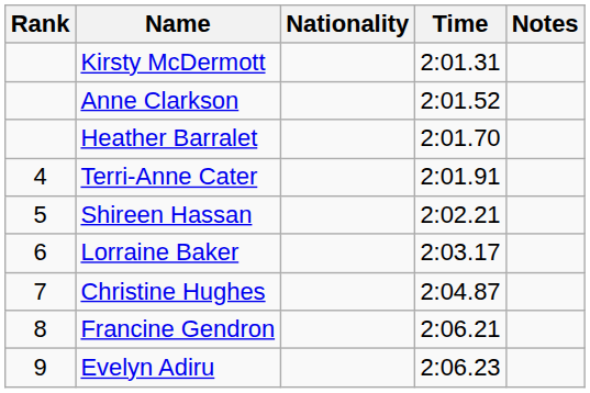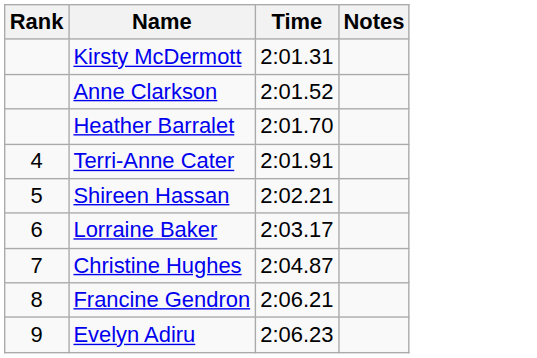- column: Nationality
